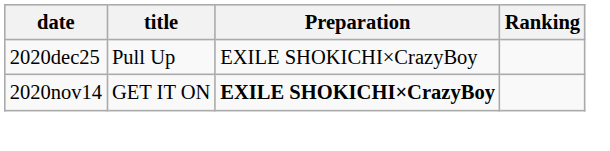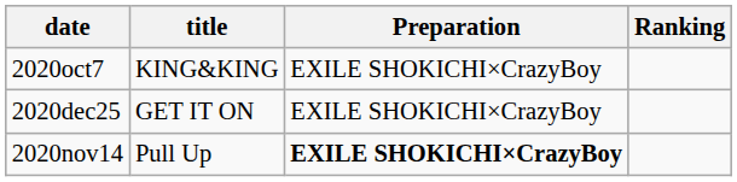+ row: 2020oct7 | KING&KING | EXILE SHOKICHI×CrazyBoy
2020dec25 | title: Pull Up -> GET IT ON
2020nov14 | title: GET IT ON -> Pull Up
